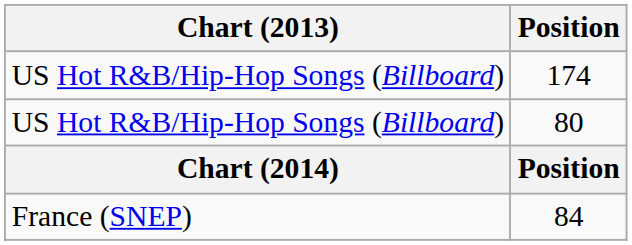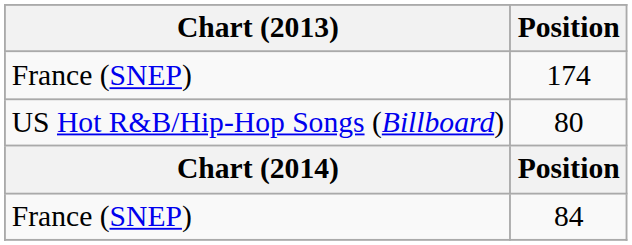174 | Chart (2013): US Hot R&B/Hip-Hop Songs (Billboard) -> France (SNEP)
